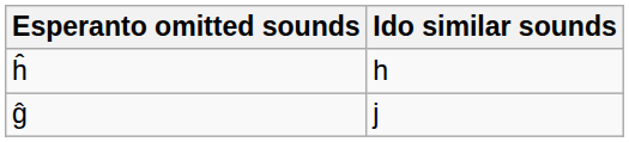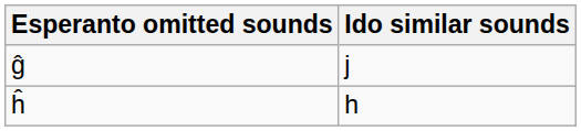rows swapped: ĥ <-> ĝ
